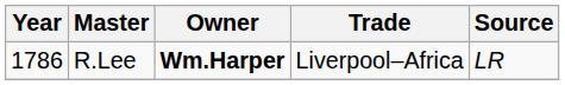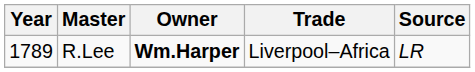R.Lee | Year: 1786 -> 1789
